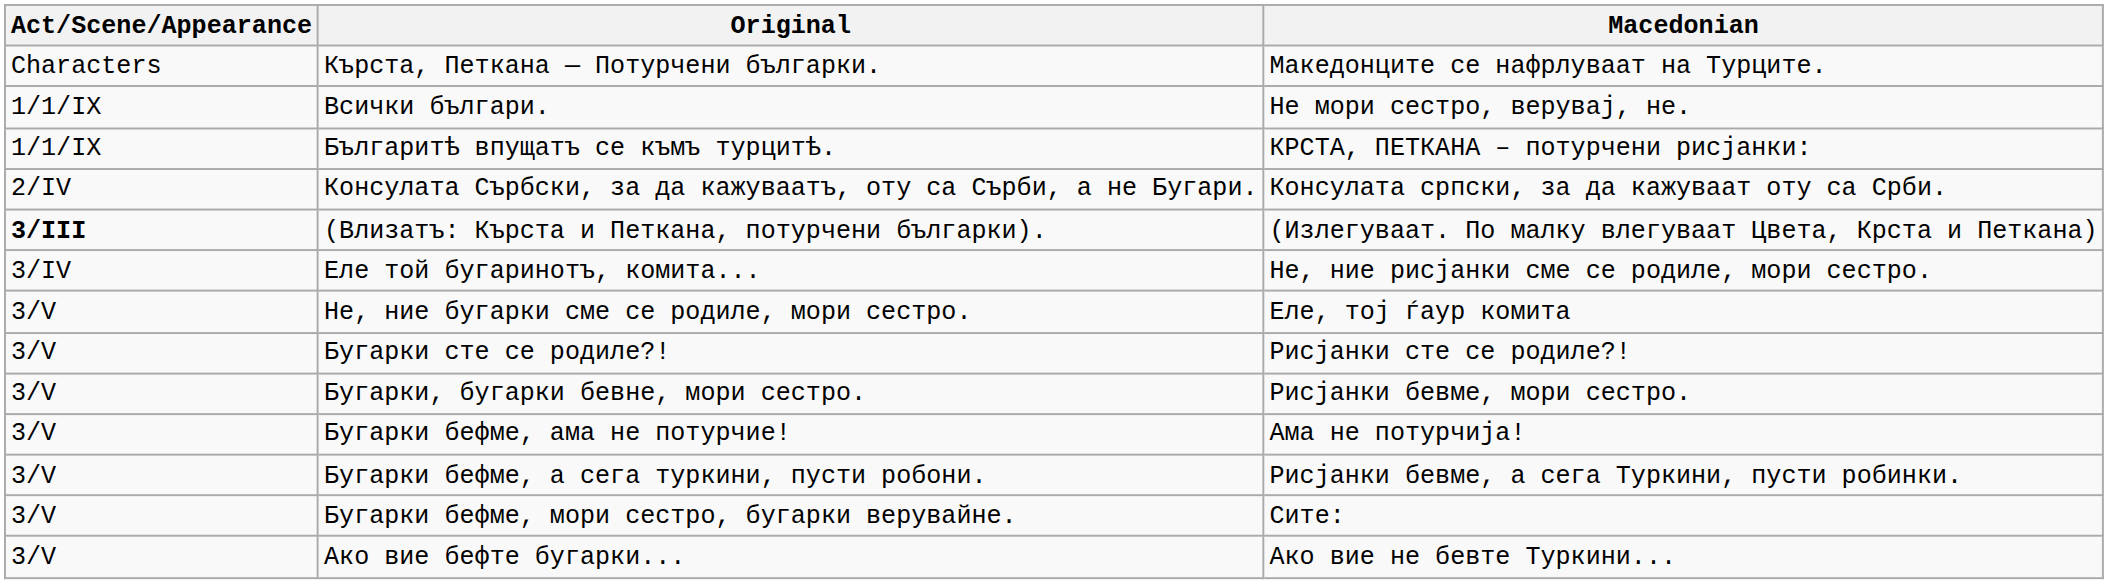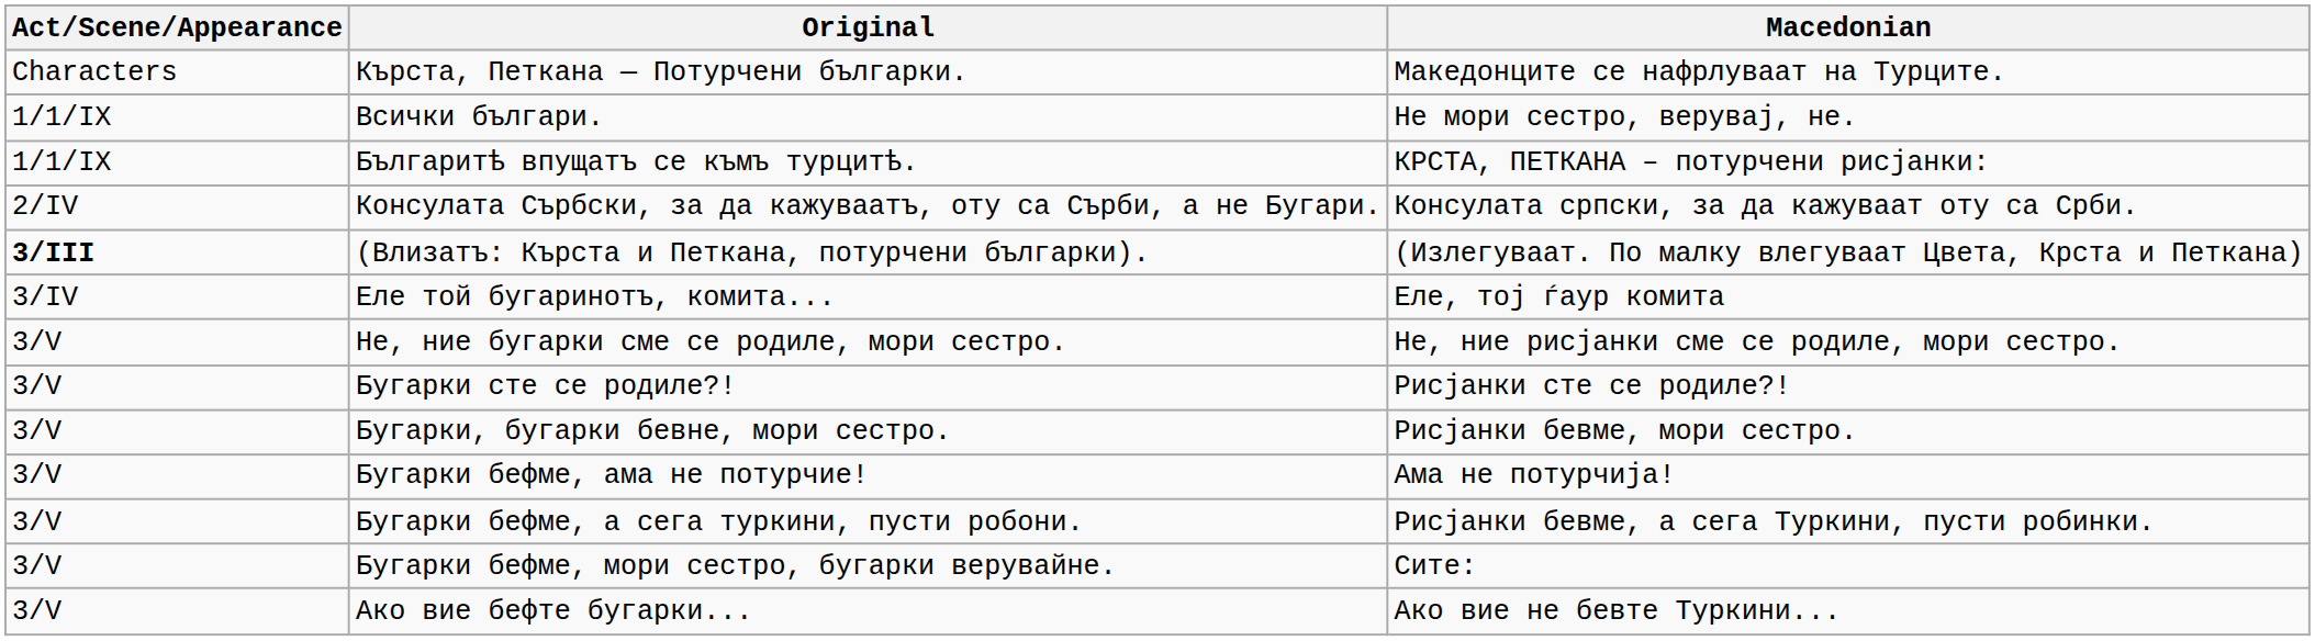Еле той бугаринотъ, комита... | Macedonian: Не, ние рисјанки сме се родиле, мори сестро. -> Еле, тој ѓаур комита
Не, ние бугарки сме се родиле, мори сестро. | Macedonian: Еле, тој ѓаур комита -> Не, ние рисјанки сме се родиле, мори сестро.
